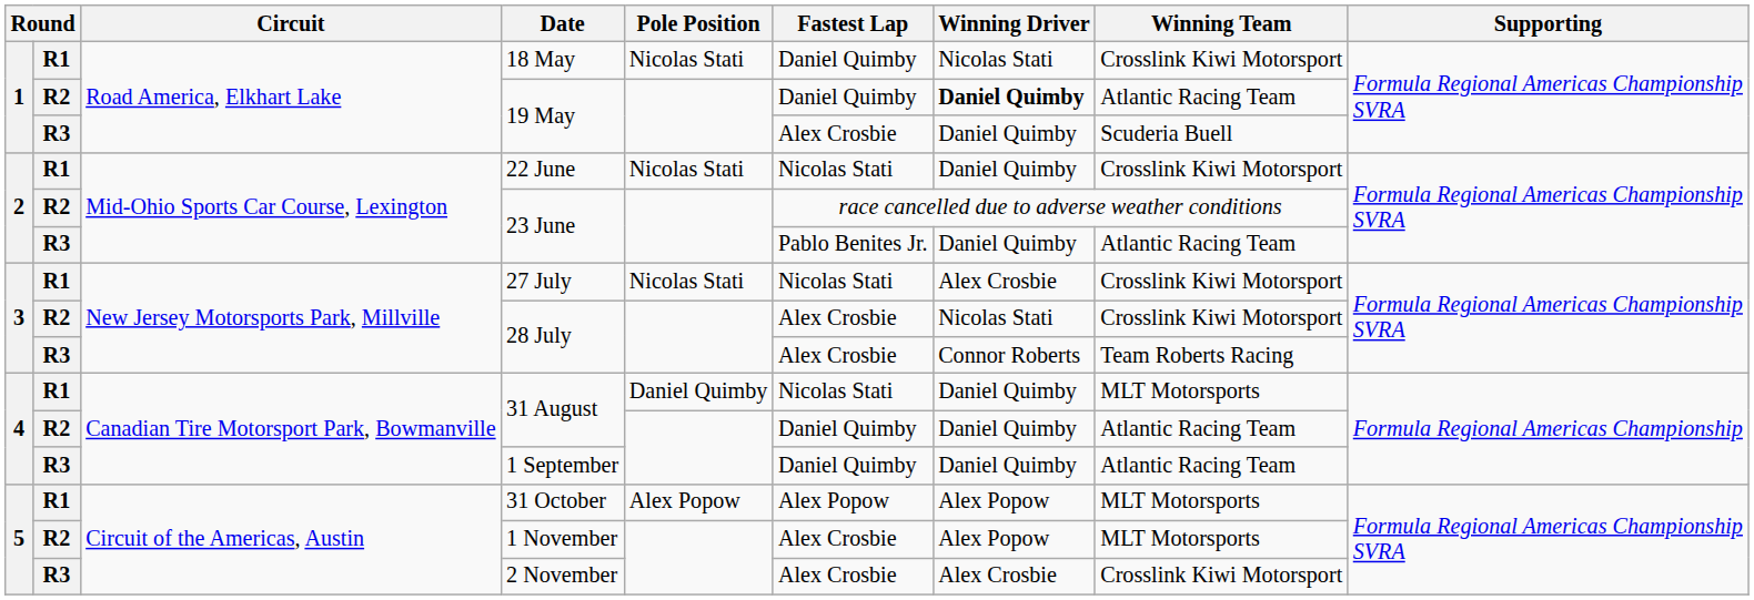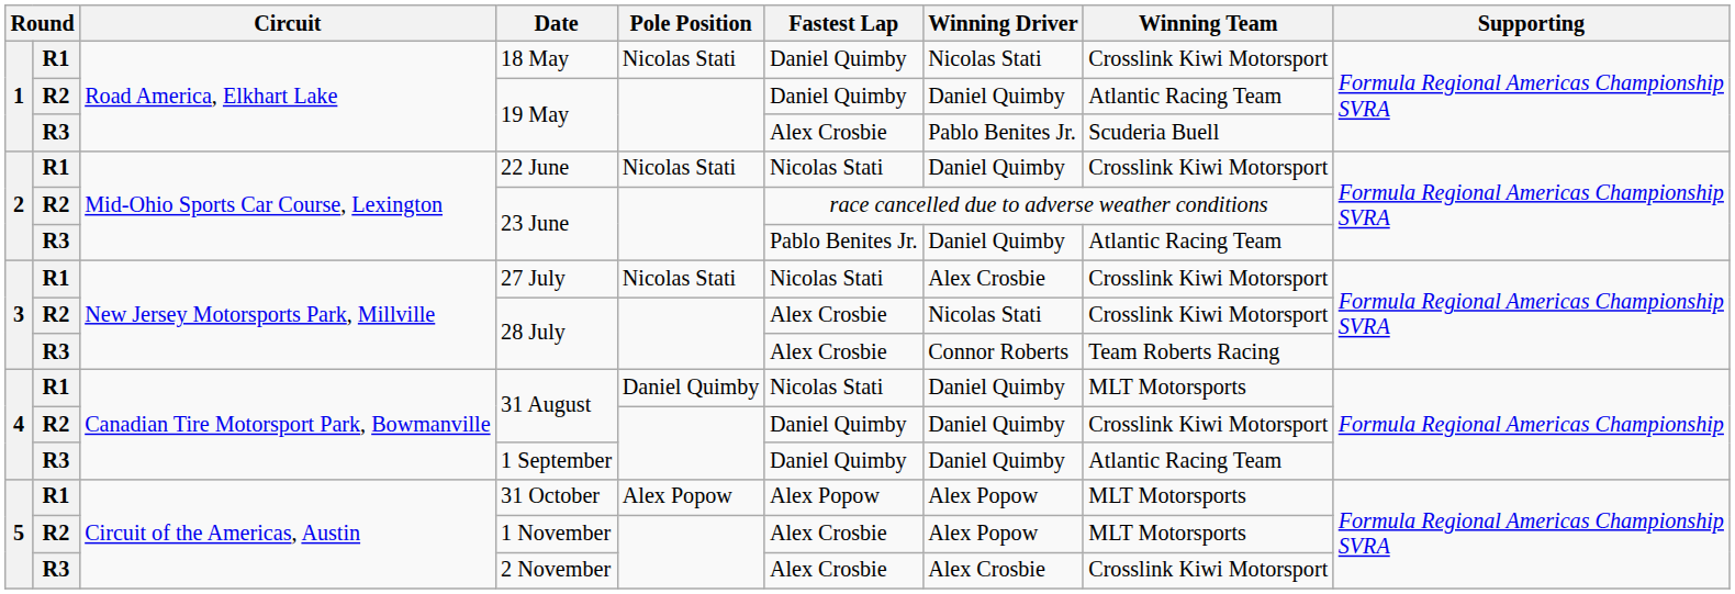R2 / 19 May | Winning Driver: bold -> normal
R3 / 19 May | Winning Driver: Daniel Quimby -> Pablo Benites Jr.
R2 / 31 August | Winning Team: Atlantic Racing Team -> Crosslink Kiwi Motorsport
